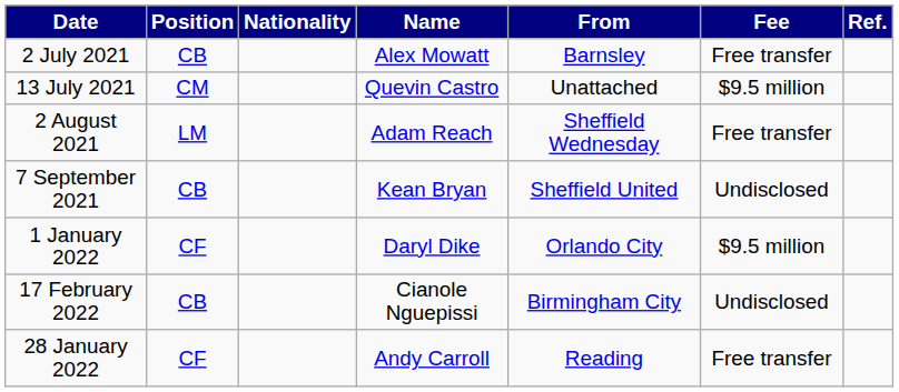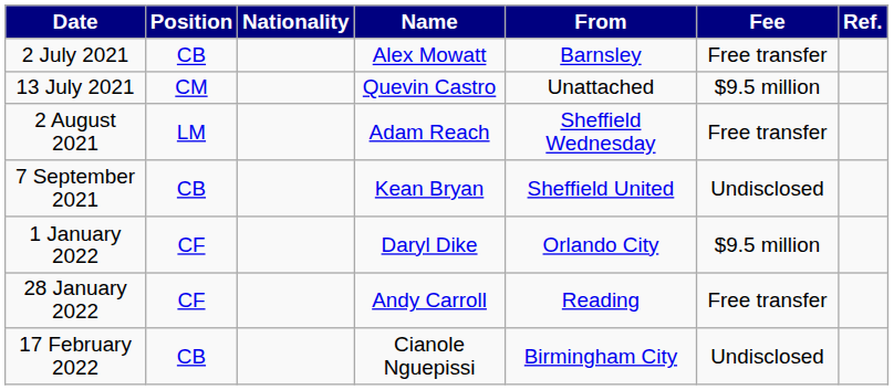rows swapped: 28 January 2022 <-> 17 February 2022
